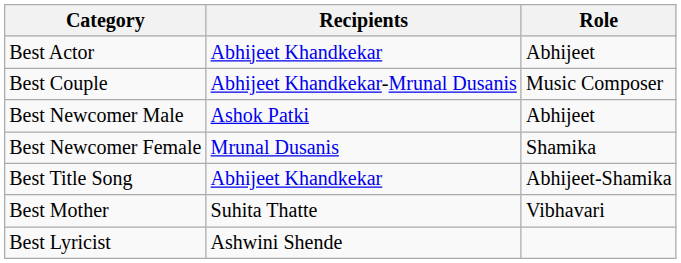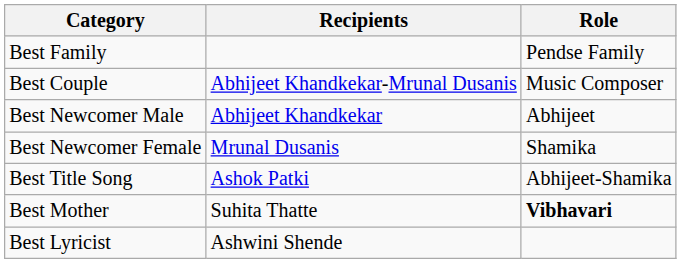+ row: Best Family | Pendse Family
- row: Best Actor | Abhijeet Khandkekar | Abhijeet
Best Newcomer Male | Recipients: Ashok Patki -> Abhijeet Khandkekar
Best Title Song | Recipients: Abhijeet Khandkekar -> Ashok Patki
Best Mother | Role: normal -> bold
